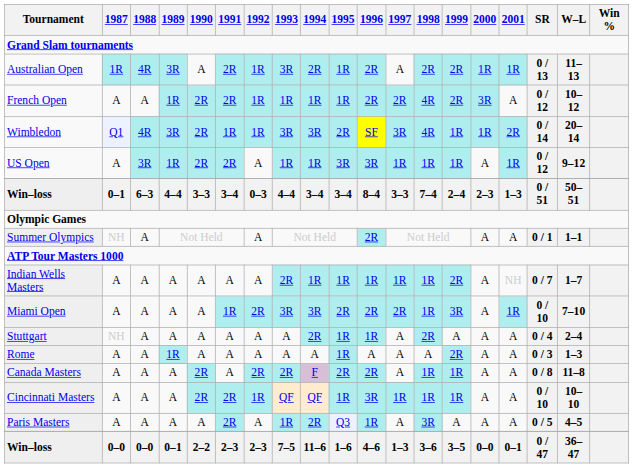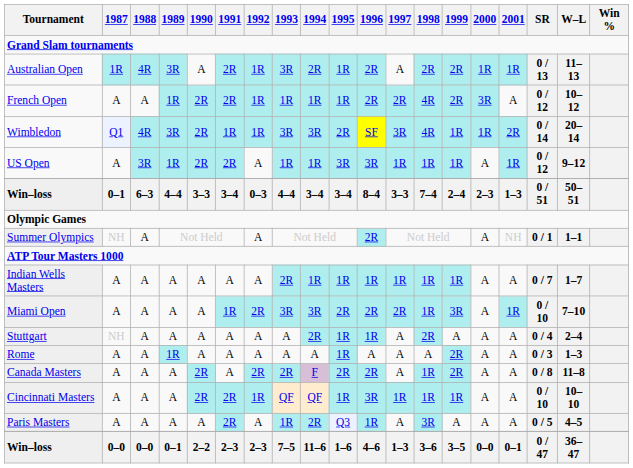Summer Olympics | 2001: A -> NH
Indian Wells Masters | 1999: 2R -> 1R
Indian Wells Masters | 2001: NH -> A
Canada Masters | 1999: 1R -> 2R
